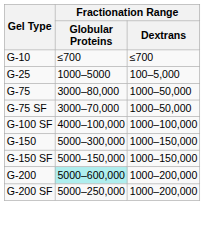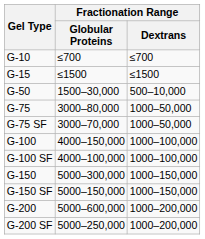+ row: G-15 | ≤1500 | ≤1500
- row: G-25 | 1000–5000 | 100–5,000
+ row: G-50 | 1500–30,000 | 500–10,000
+ row: G-100 | 4000–150,000 | 1000–100,000
G-200 | Fractionation Range / Globular Proteins: paleturquoise background -> no background
